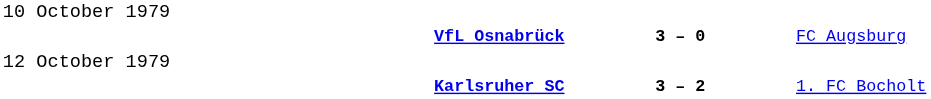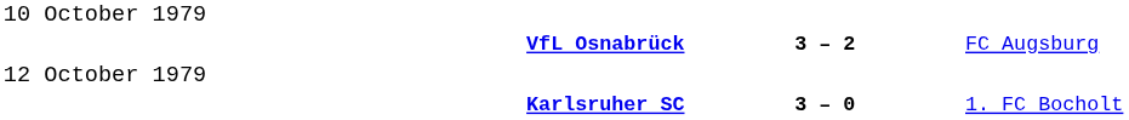VfL Osnabrück | column 2: 3 – 0 -> 3 – 2
Karlsruher SC | column 2: 3 – 2 -> 3 – 0
